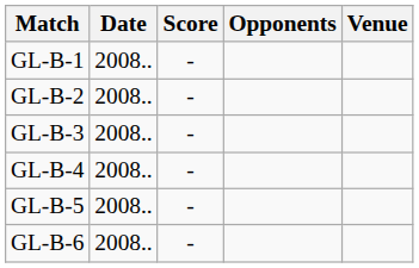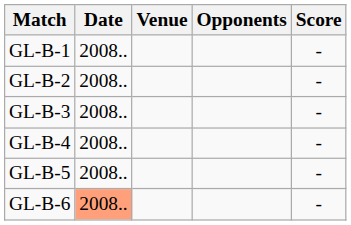columns swapped: Venue <-> Score
GL-B-6 | Date: no background -> lightsalmon background
